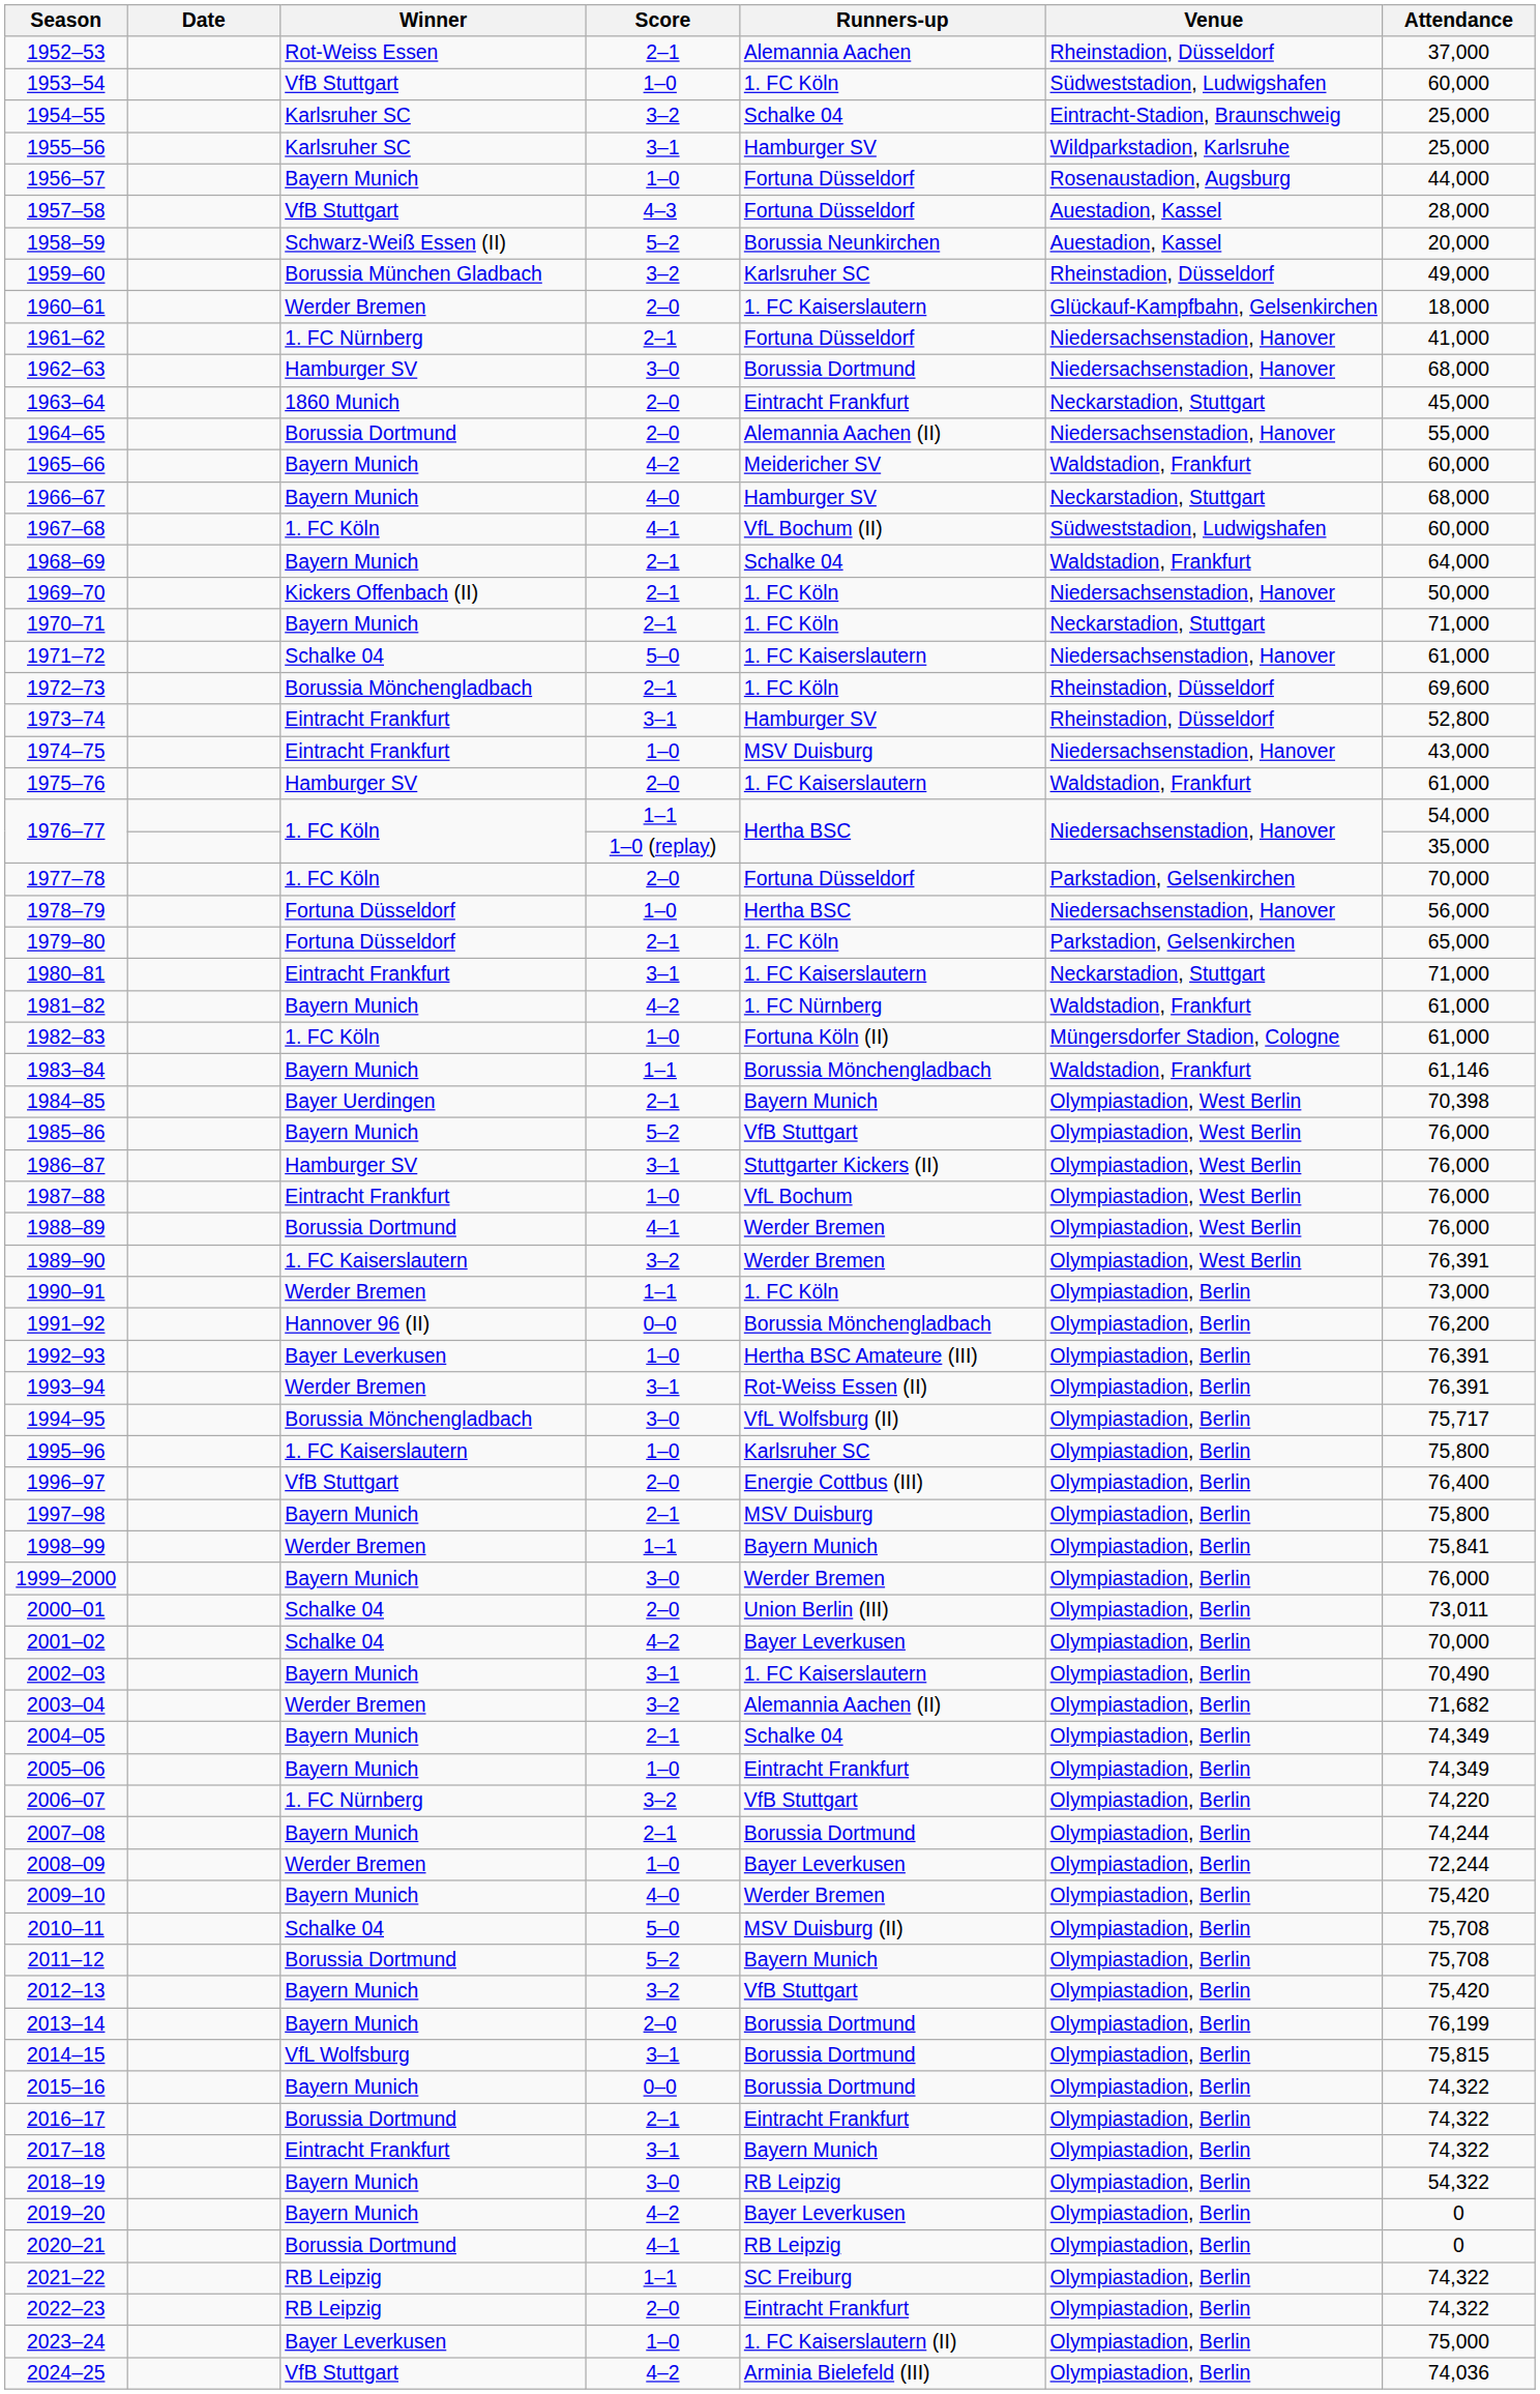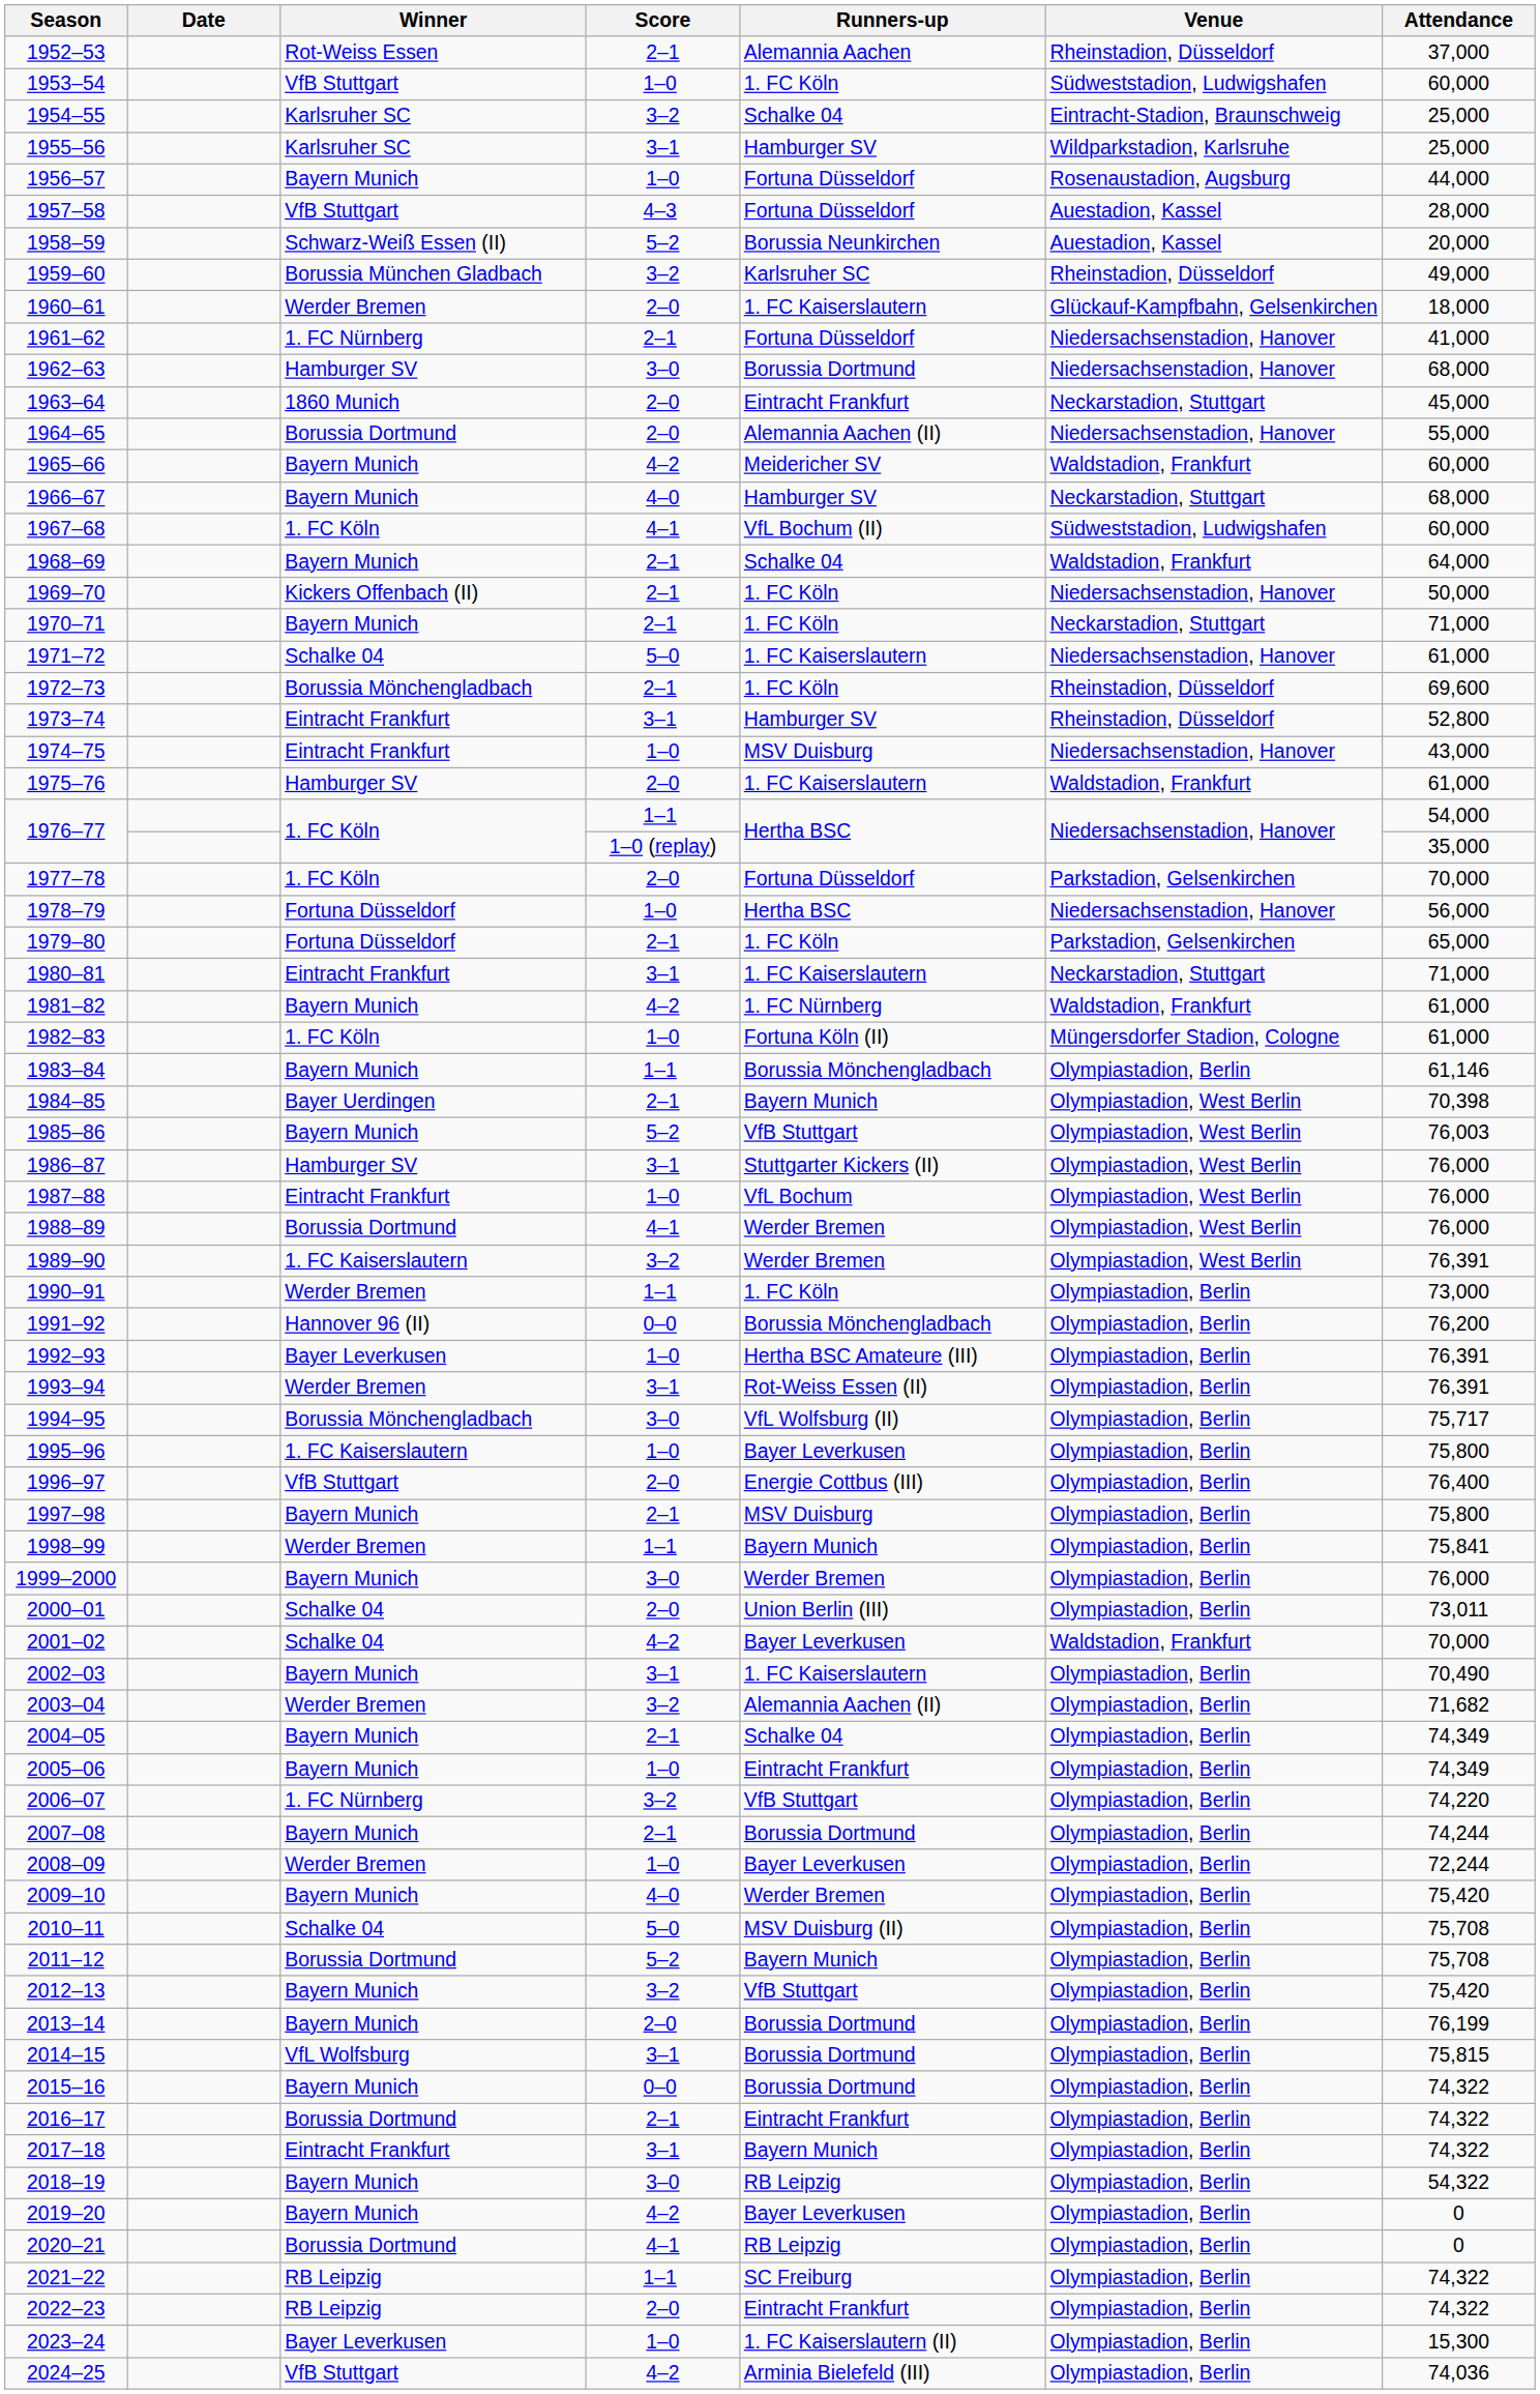1983–84 | Venue: Waldstadion, Frankfurt -> Olympiastadion, Berlin
1985–86 | Attendance: 76,000 -> 76,003
1995–96 | Runners-up: Karlsruher SC -> Bayer Leverkusen
2001–02 | Venue: Olympiastadion, Berlin -> Waldstadion, Frankfurt
2023–24 | Attendance: 75,000 -> 15,300
